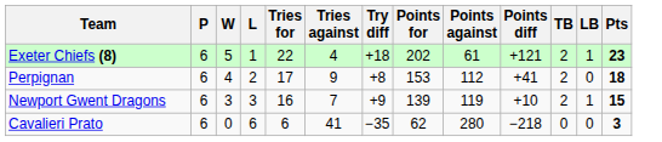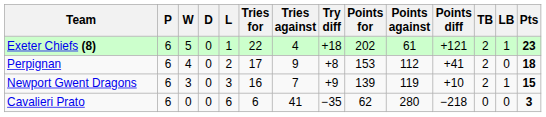+ column: D | 0 | 0 | 0 | 0
